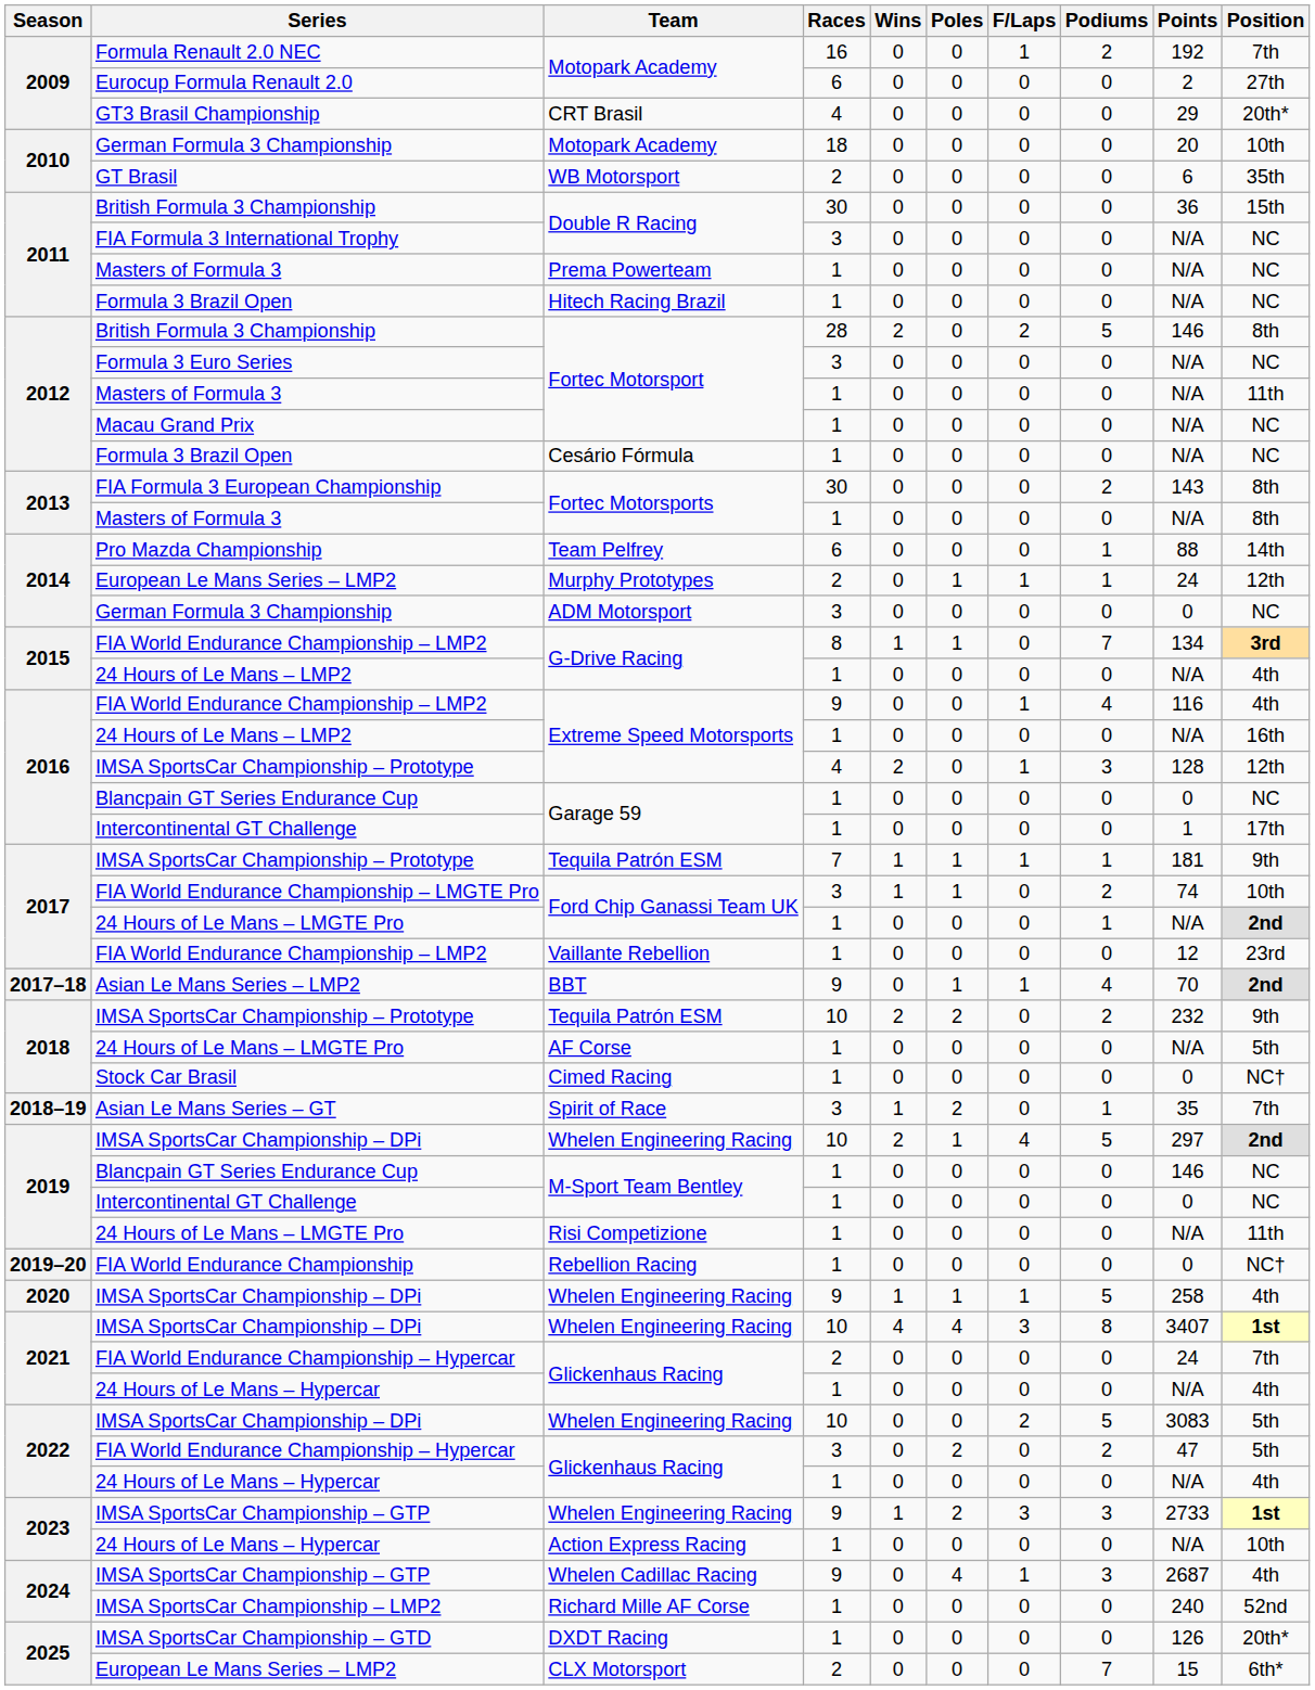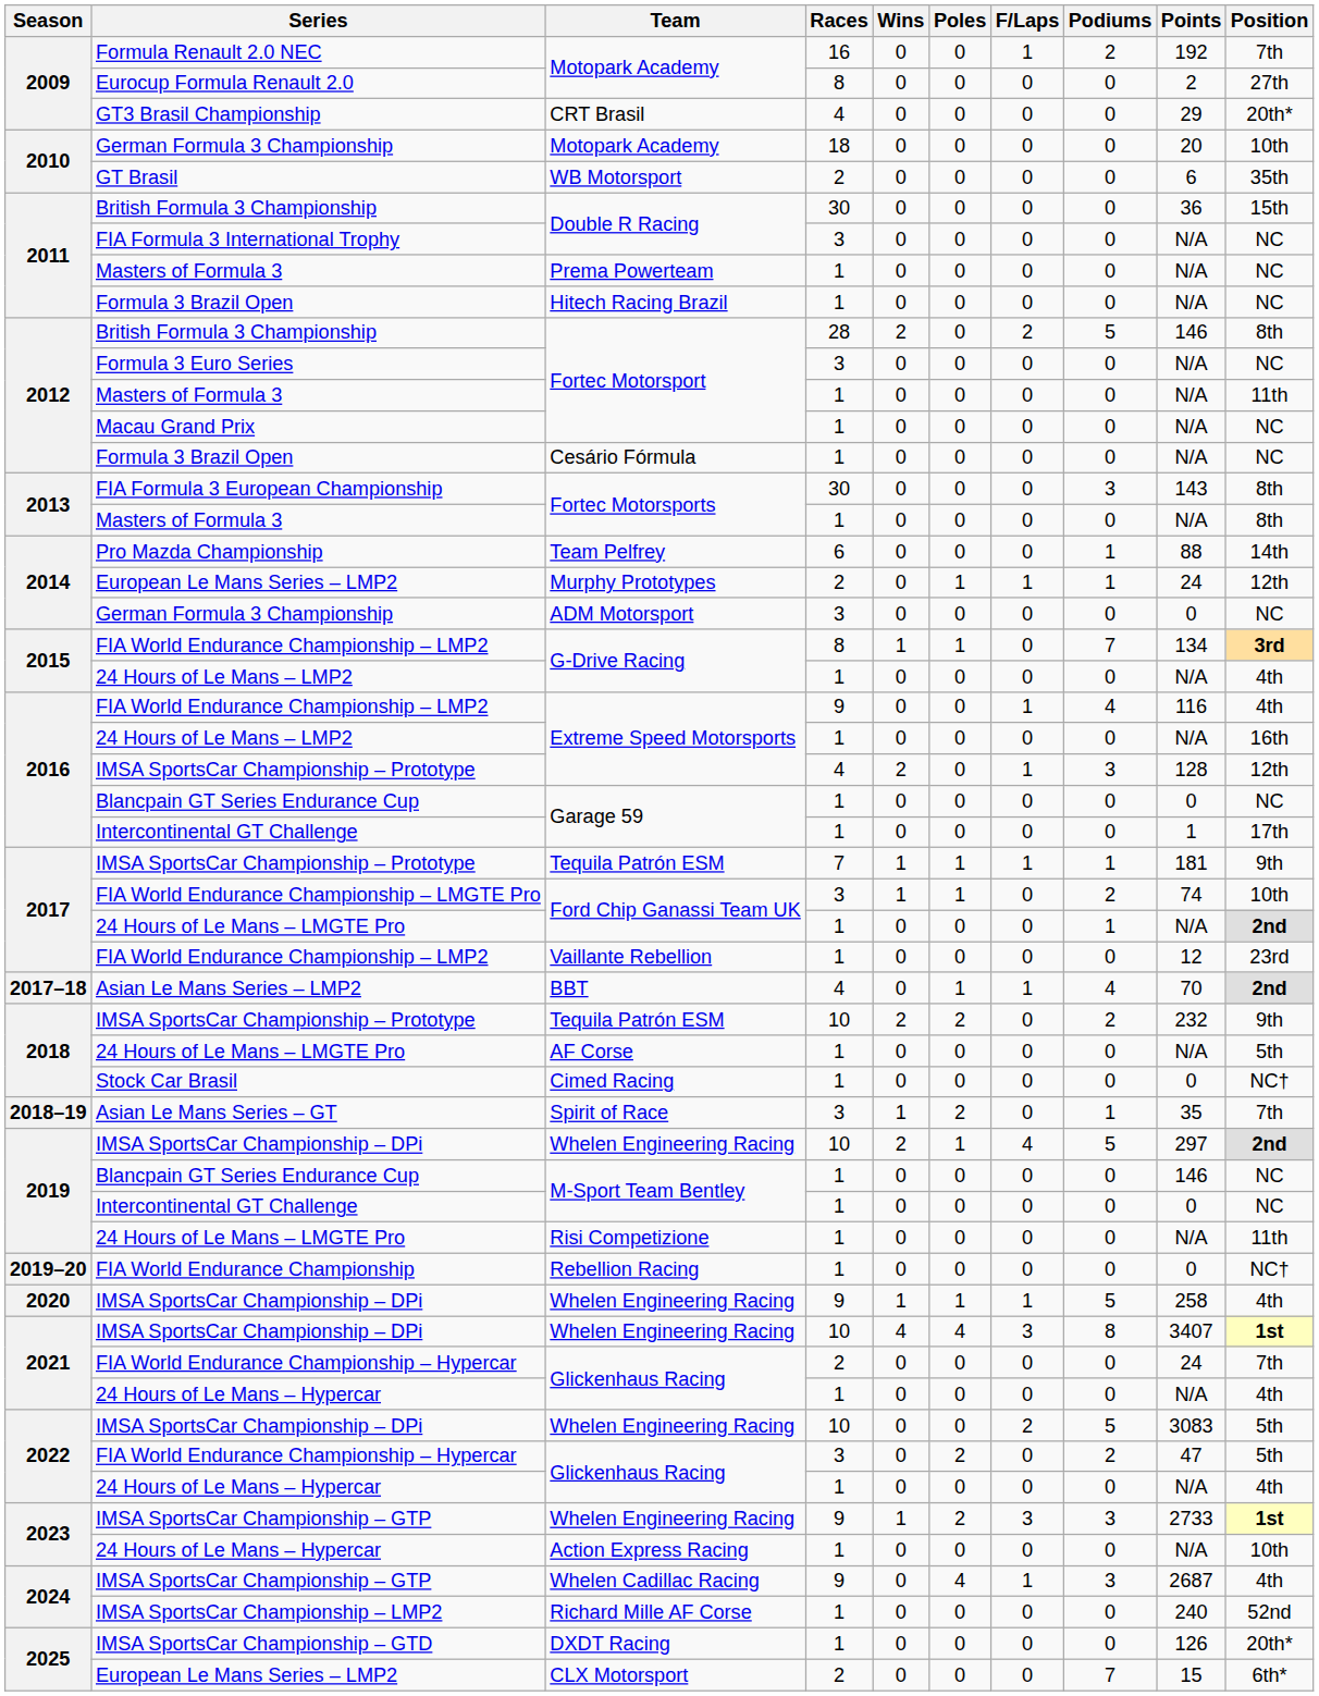Eurocup Formula Renault 2.0 / Motopark Academy | Races: 6 -> 8
FIA Formula 3 European Championship / Fortec Motorsports | Podiums: 2 -> 3
BBT | Races: 9 -> 4
